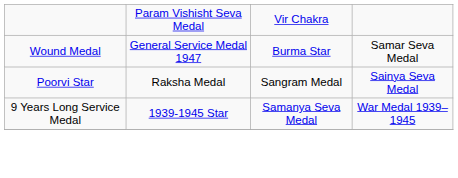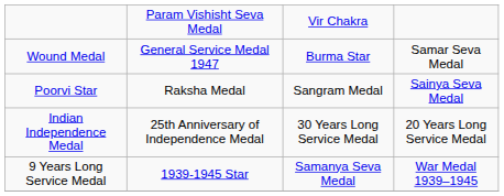+ row: Indian Independence Medal | 25th Anniversary of Independence Medal | 30 Years Long Service Medal | 20 Years Long Service Medal
